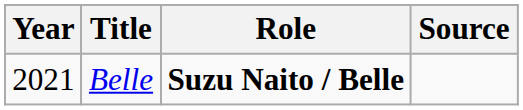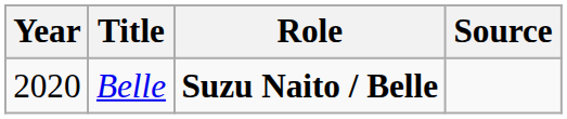Belle | Year: 2021 -> 2020
